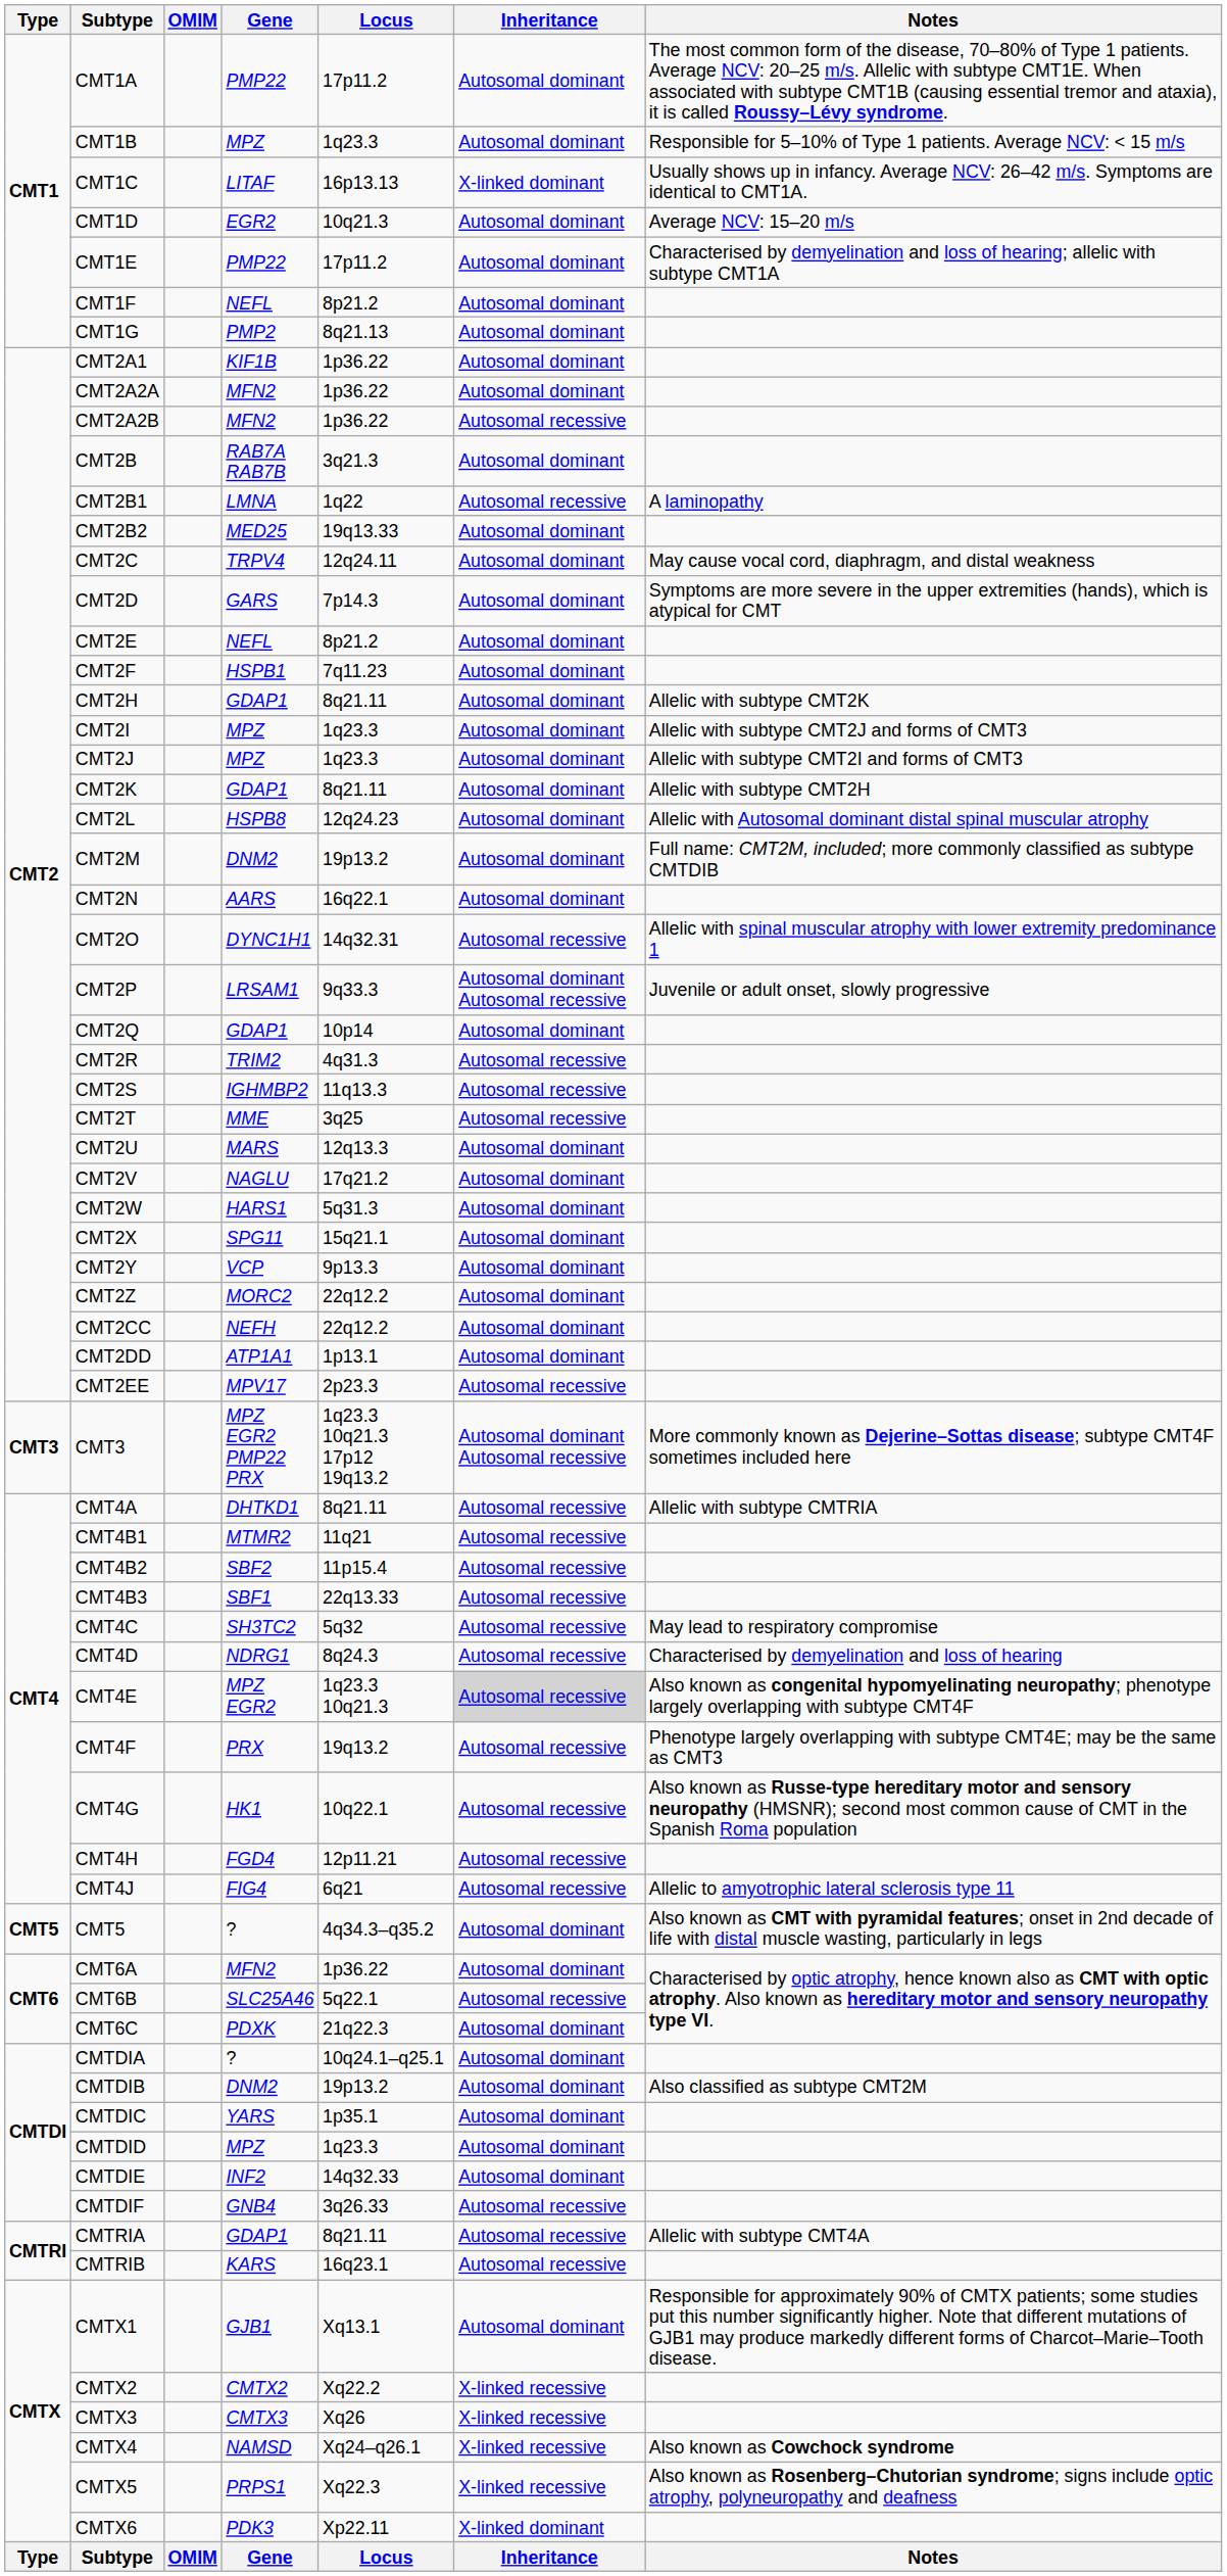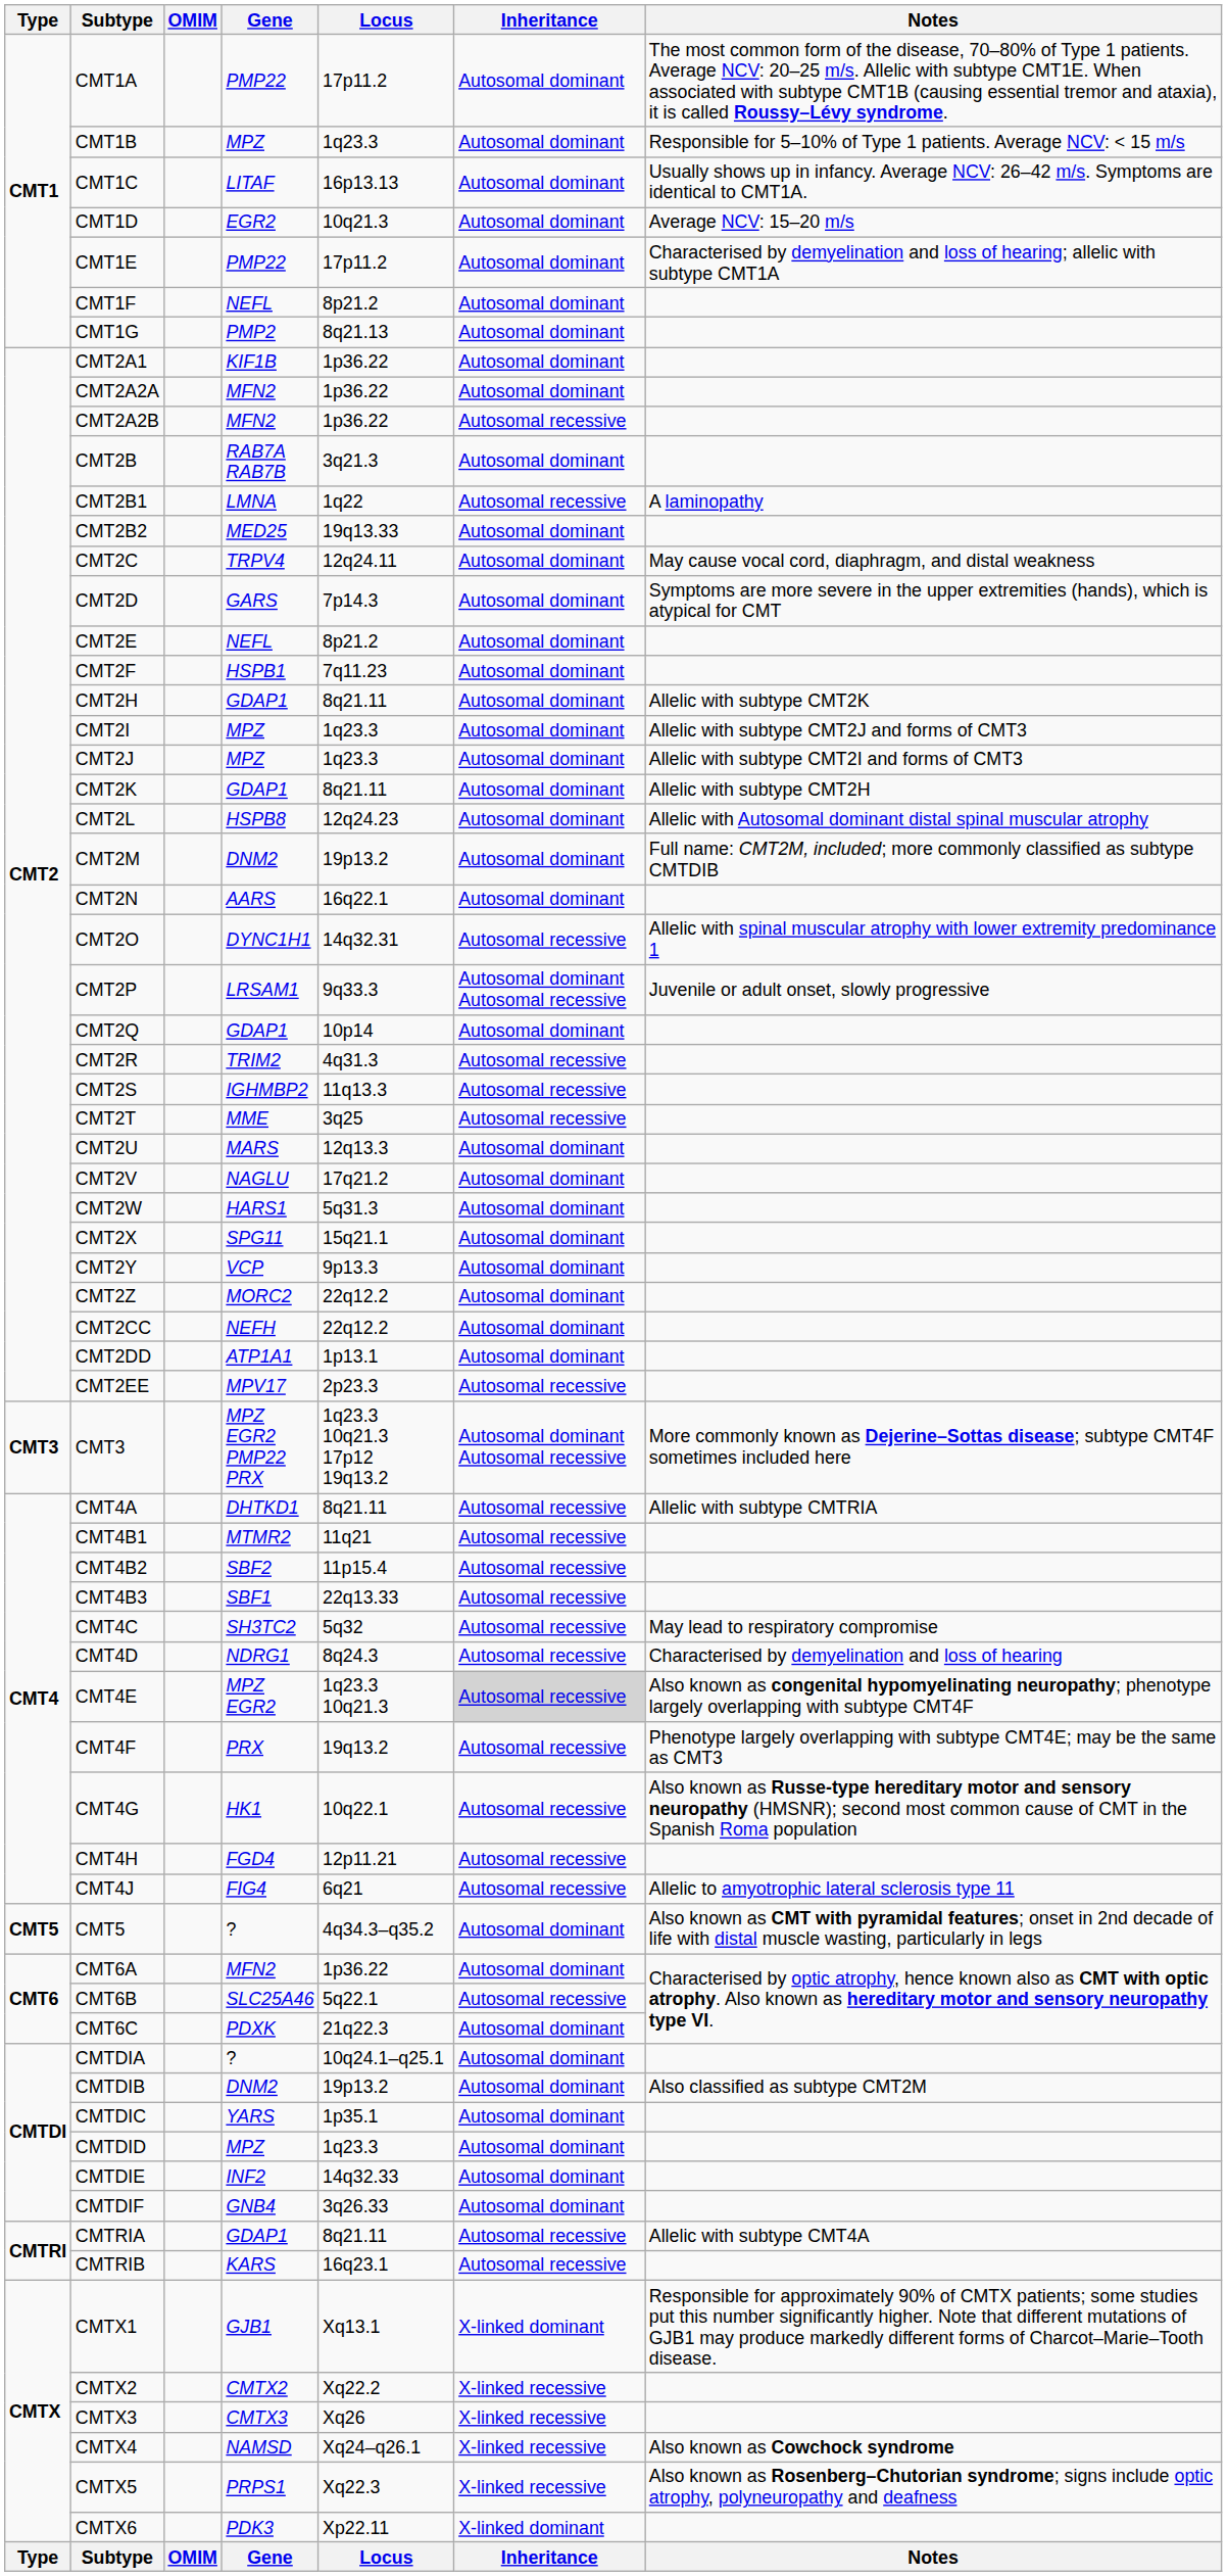CMT1C | Inheritance: X-linked dominant -> Autosomal dominant
CMTDIF | Inheritance: Autosomal recessive -> Autosomal dominant
CMTX1 | Inheritance: Autosomal dominant -> X-linked dominant
